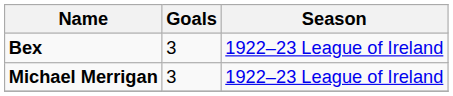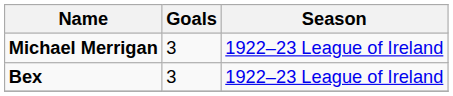rows swapped: Michael Merrigan <-> Bex
